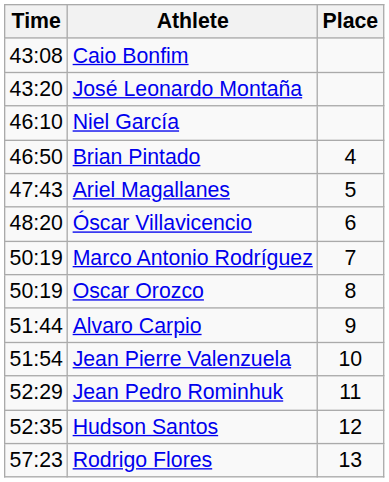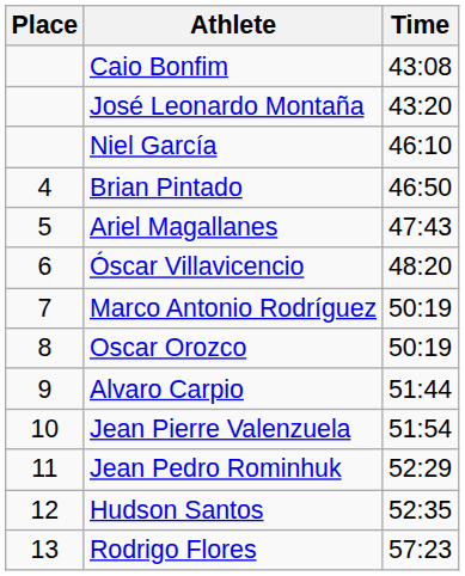columns swapped: Place <-> Time
